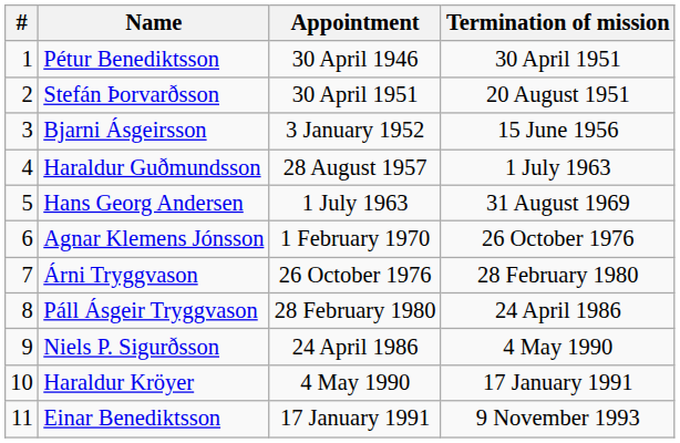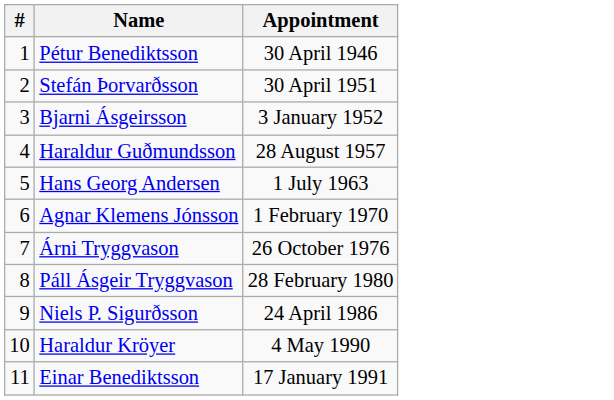- column: Termination of mission | 30 April 1951 | 20 August 1951 | 15 June 1956 | 1 July 1963 | 31 August 1969 | 26 October 1976 | 28 February 1980 | 24 April 1986 | 4 May 1990 | 17 January 1991 | 9 November 1993
